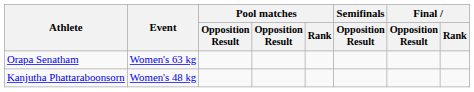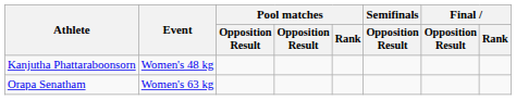rows swapped: Kanjutha Phattaraboonsorn <-> Orapa Senatham
